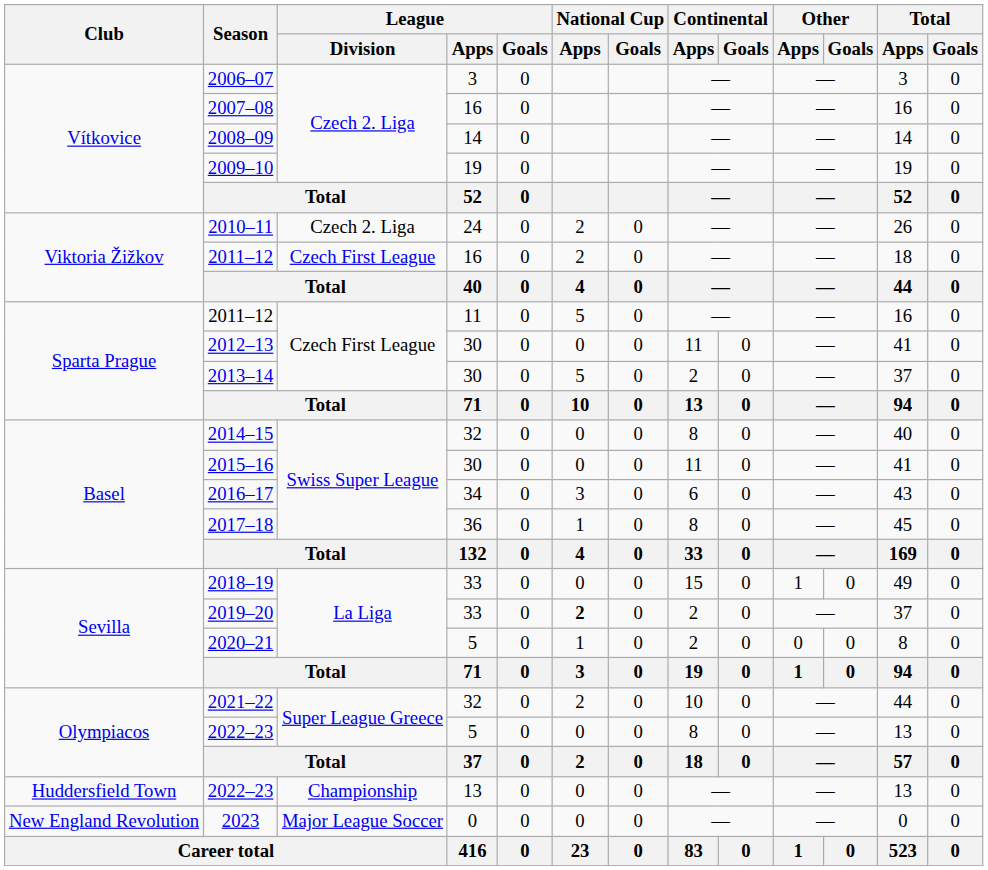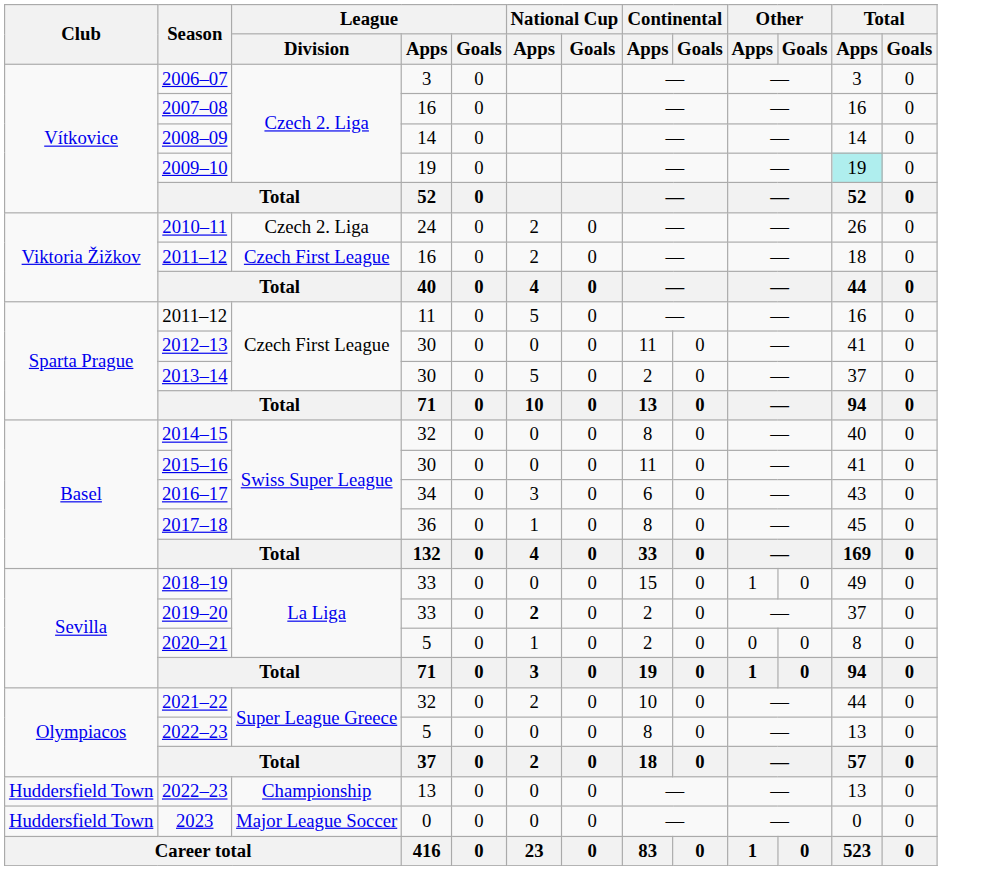2009–10 | Total / Apps: no background -> paleturquoise background
2023 | Club: New England Revolution -> Huddersfield Town
